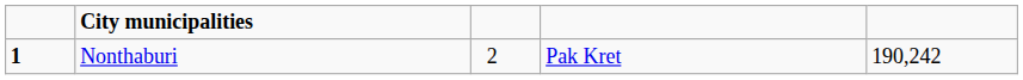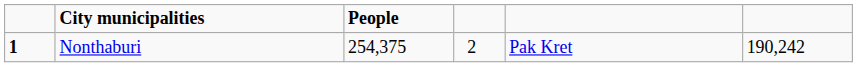+ column: People | 254,375
